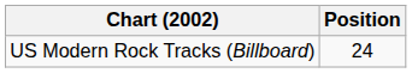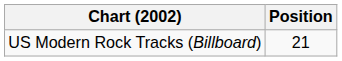US Modern Rock Tracks (Billboard) | Position: 24 -> 21
